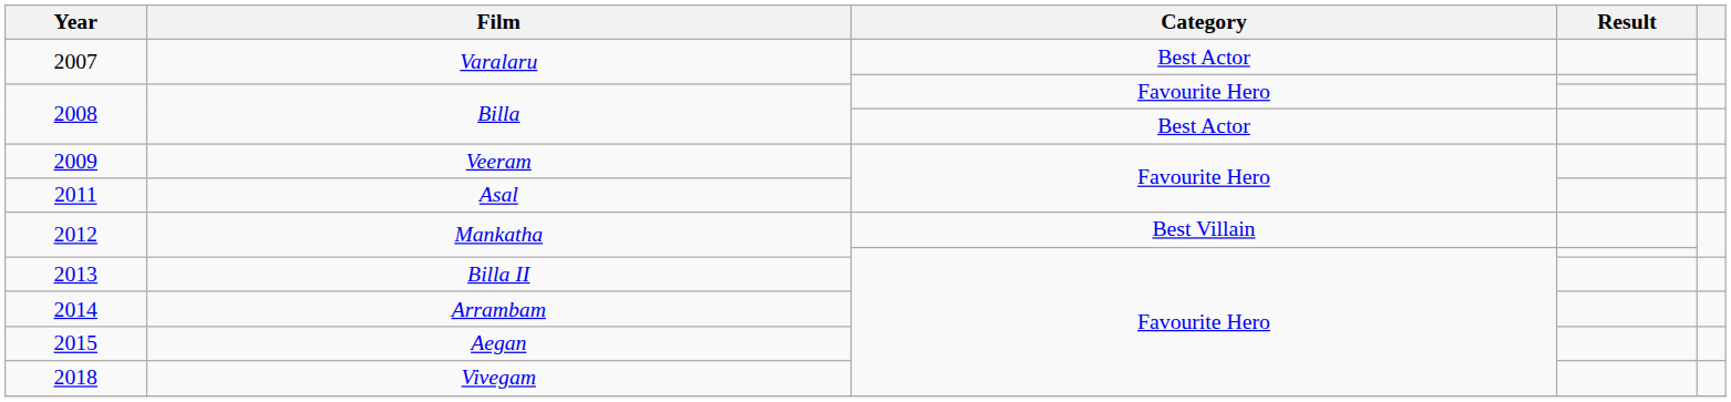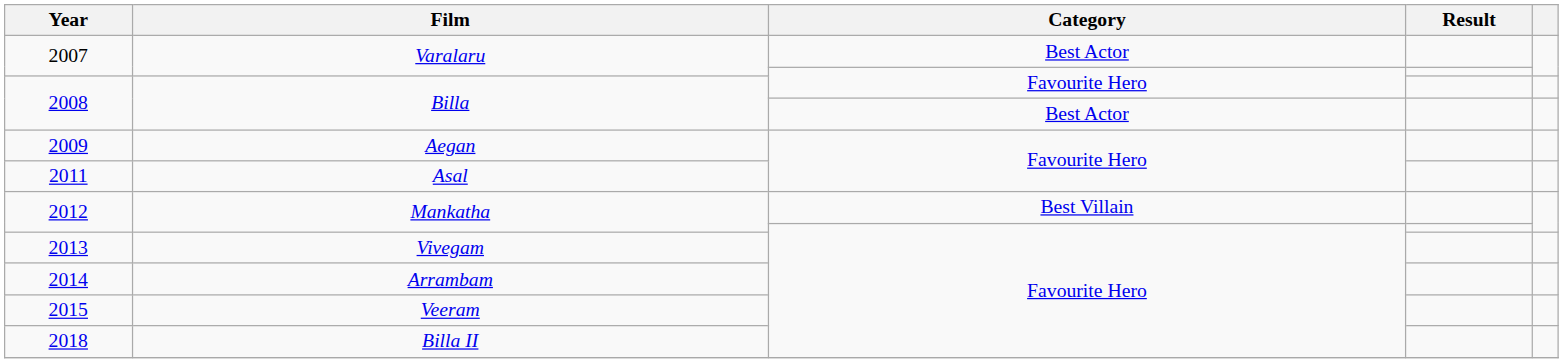2009 | Film: Veeram -> Aegan
2013 | Film: Billa II -> Vivegam
2015 | Film: Aegan -> Veeram
2018 | Film: Vivegam -> Billa II
